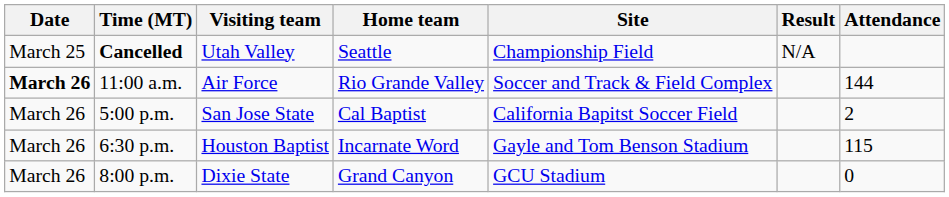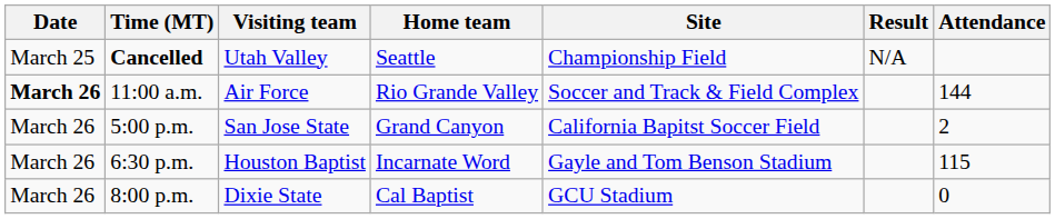5:00 p.m. | Home team: Cal Baptist -> Grand Canyon
8:00 p.m. | Home team: Grand Canyon -> Cal Baptist
